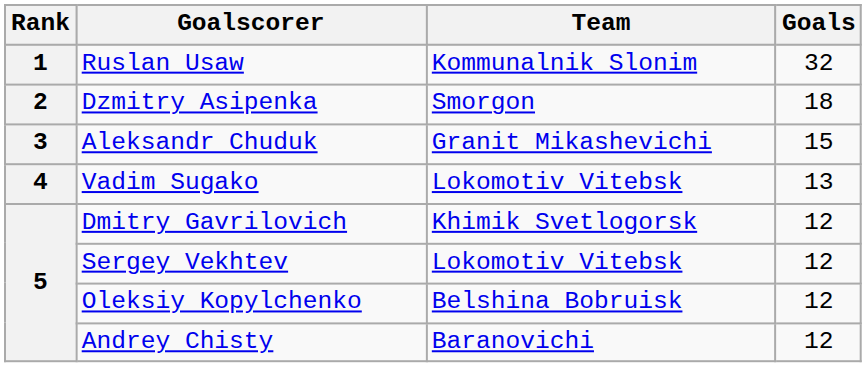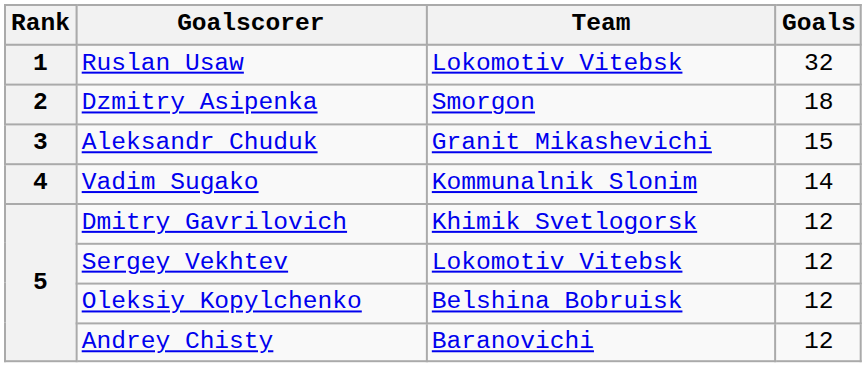Ruslan Usaw | Team: Kommunalnik Slonim -> Lokomotiv Vitebsk
Vadim Sugako | Team: Lokomotiv Vitebsk -> Kommunalnik Slonim
Vadim Sugako | Goals: 13 -> 14
